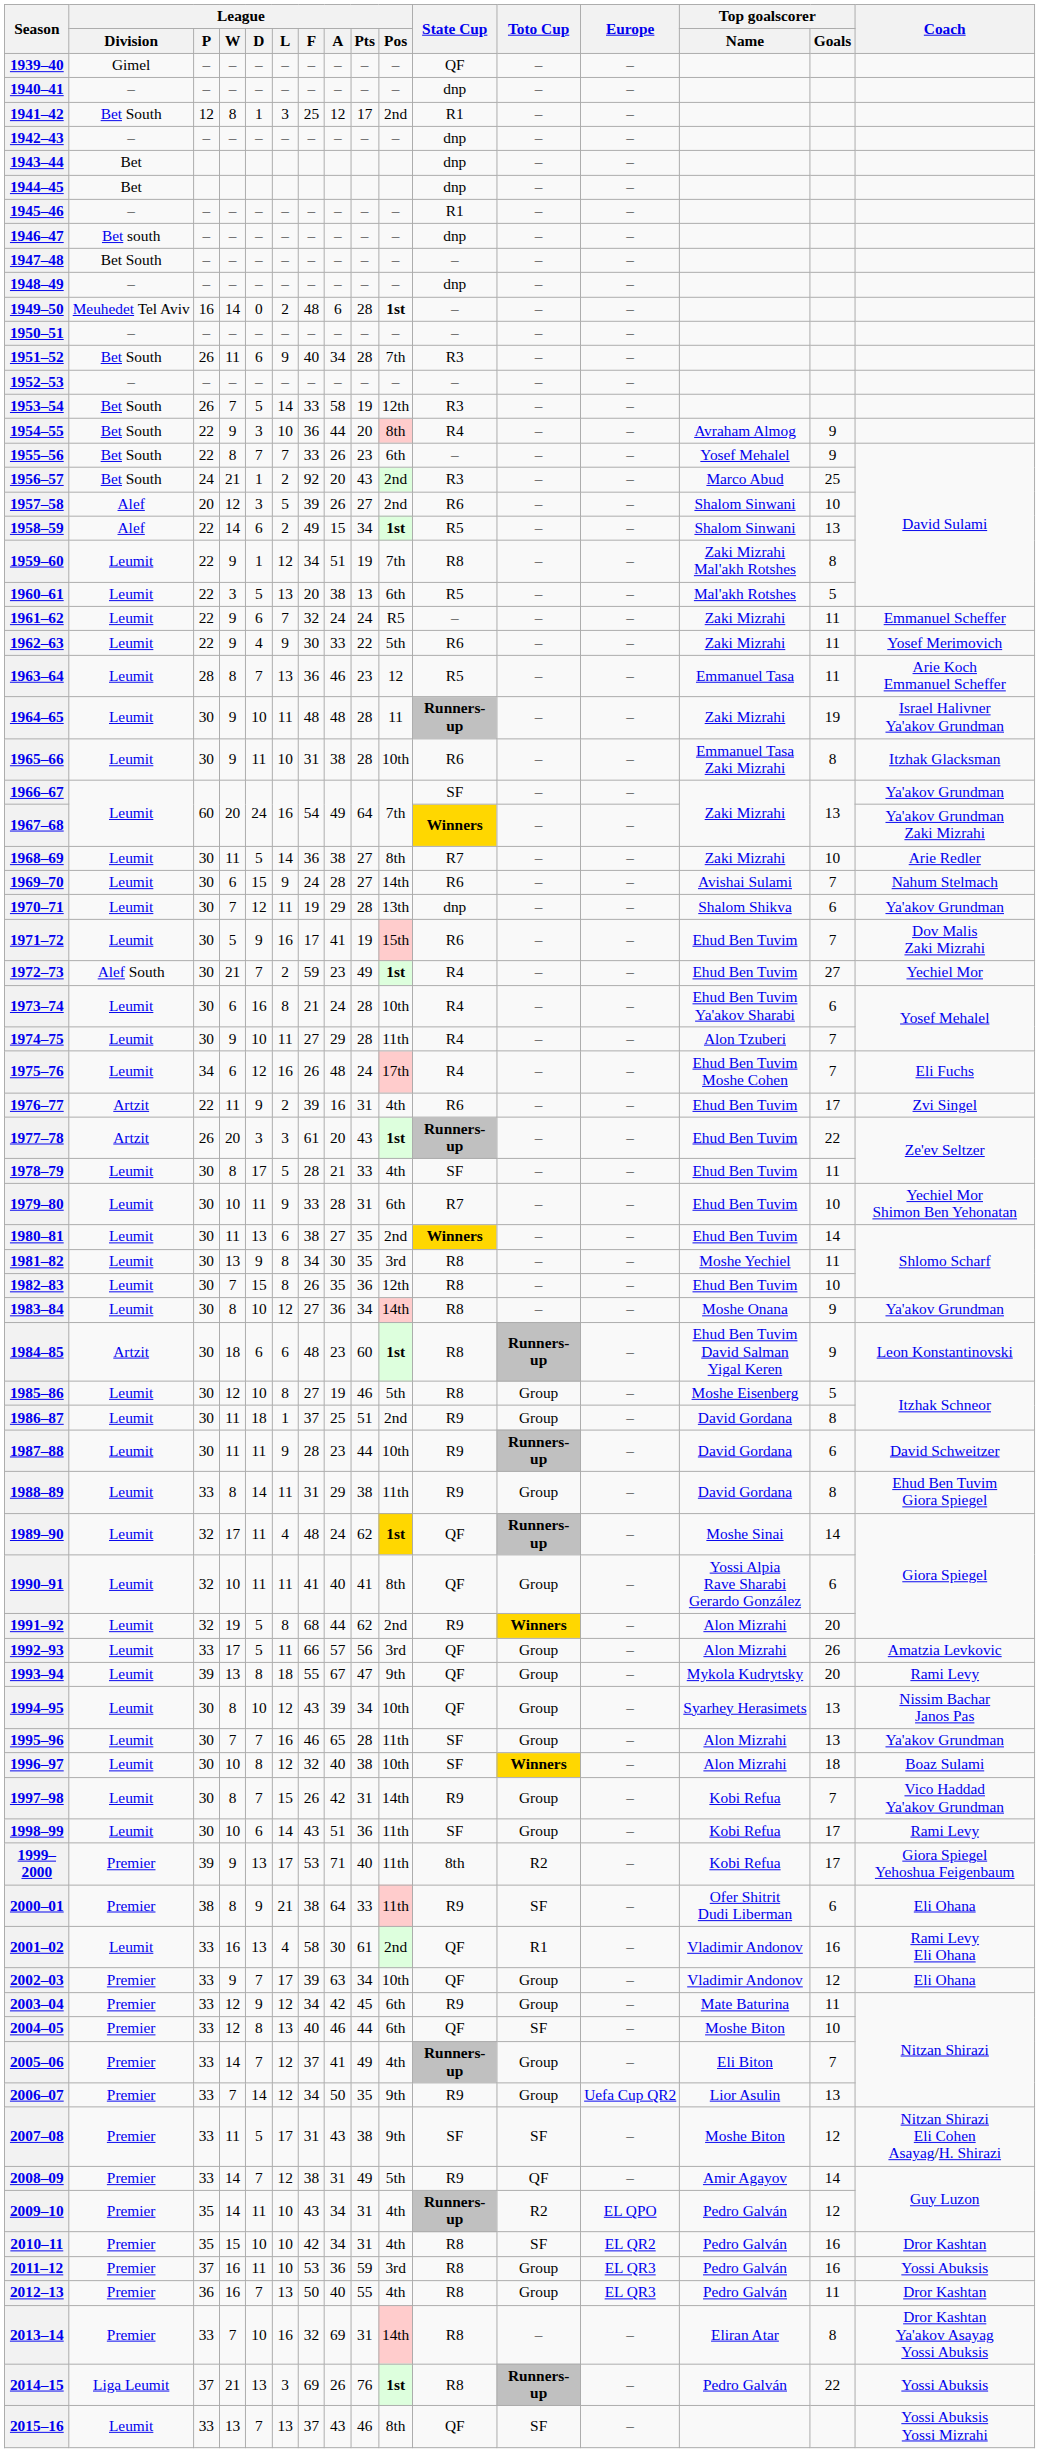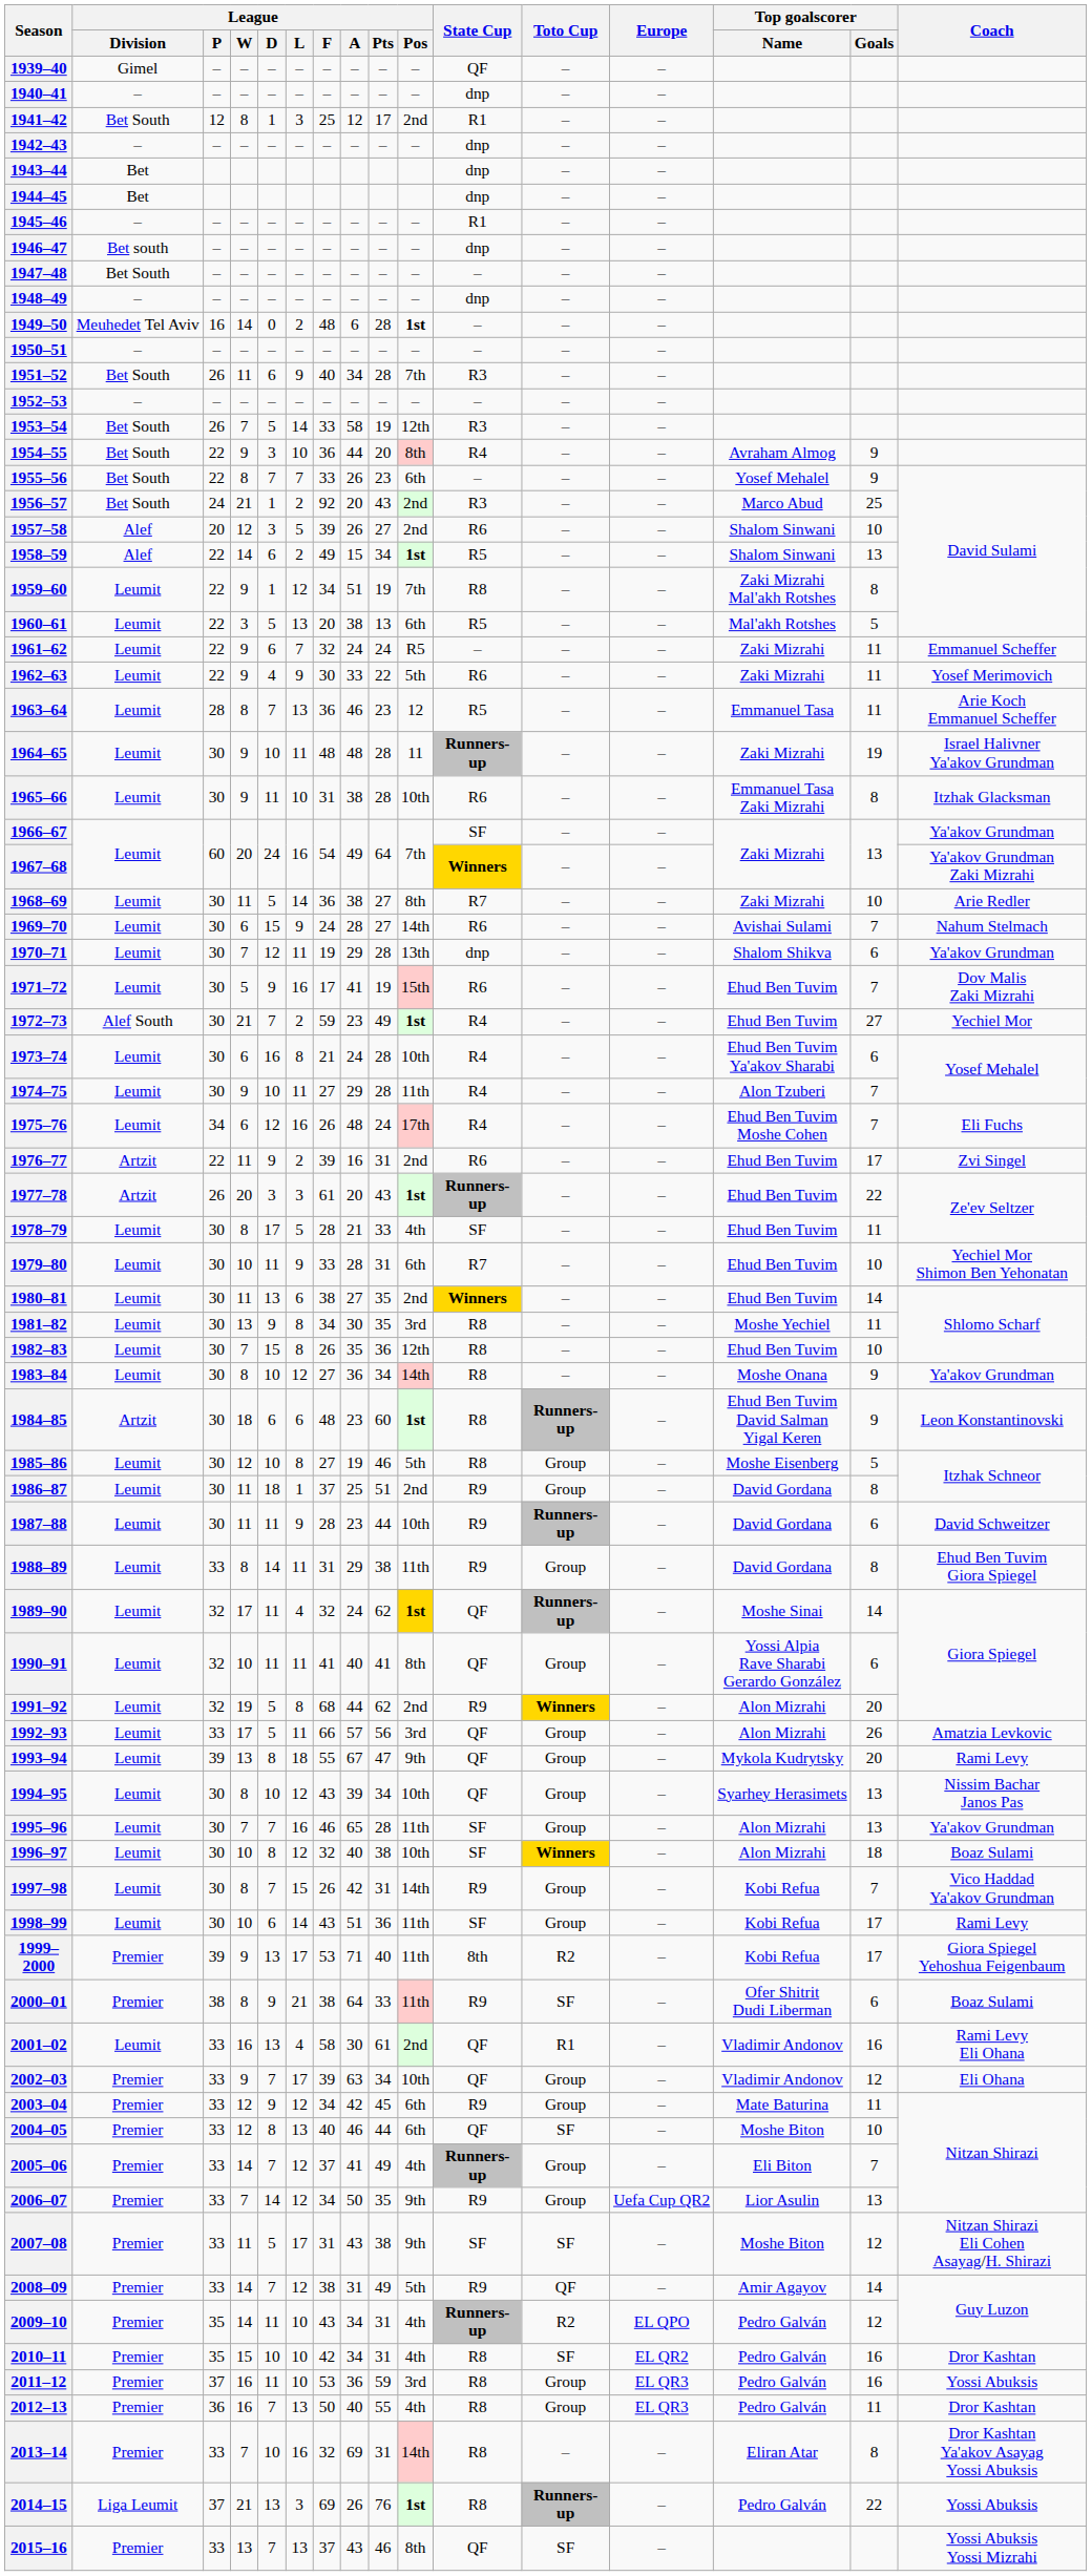1976–77 | League / Pos: 4th -> 2nd
1989–90 | League / F: 48 -> 32
2000–01 | Coach: Eli Ohana -> Boaz Sulami
2015–16 | League / Division: Leumit -> Premier
